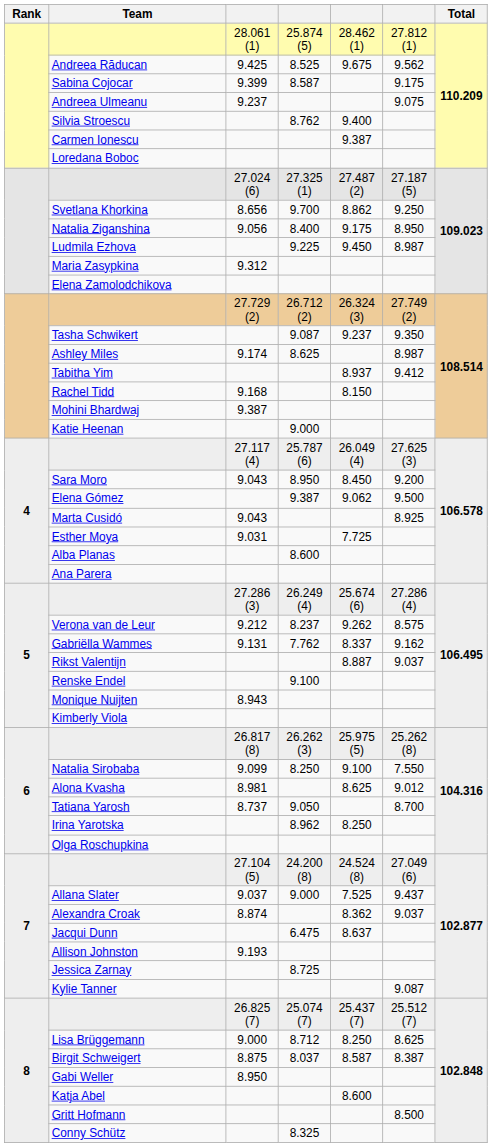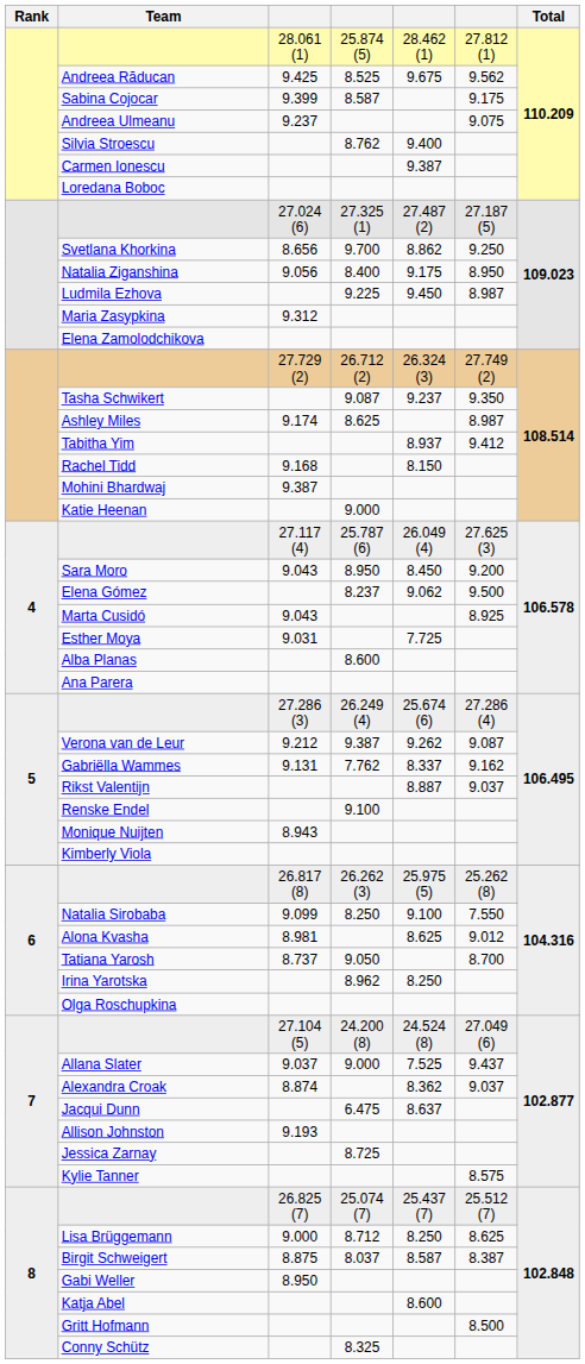Elena Gómez | column 4: 9.387 -> 8.237
Verona van de Leur | column 4: 8.237 -> 9.387
Verona van de Leur | column 6: 8.575 -> 9.087
Kylie Tanner | column 6: 9.087 -> 8.575
